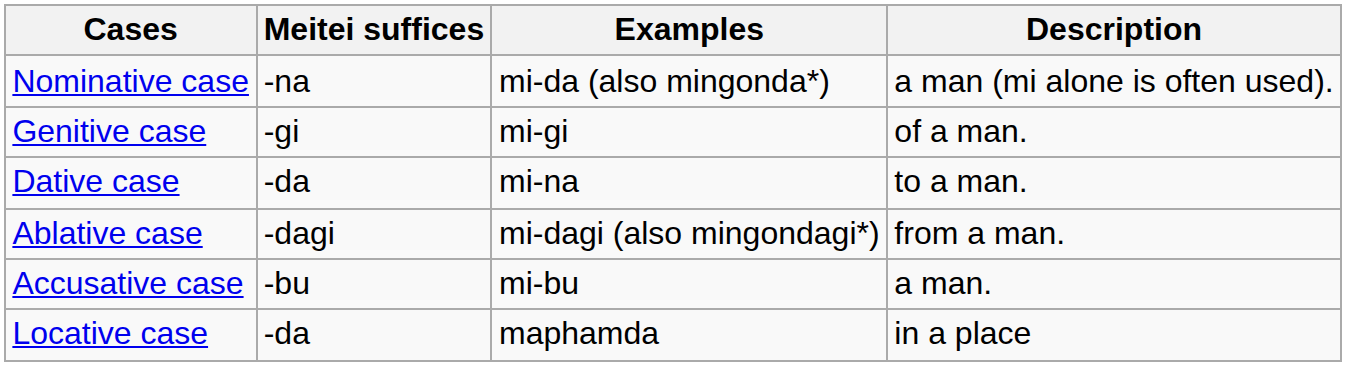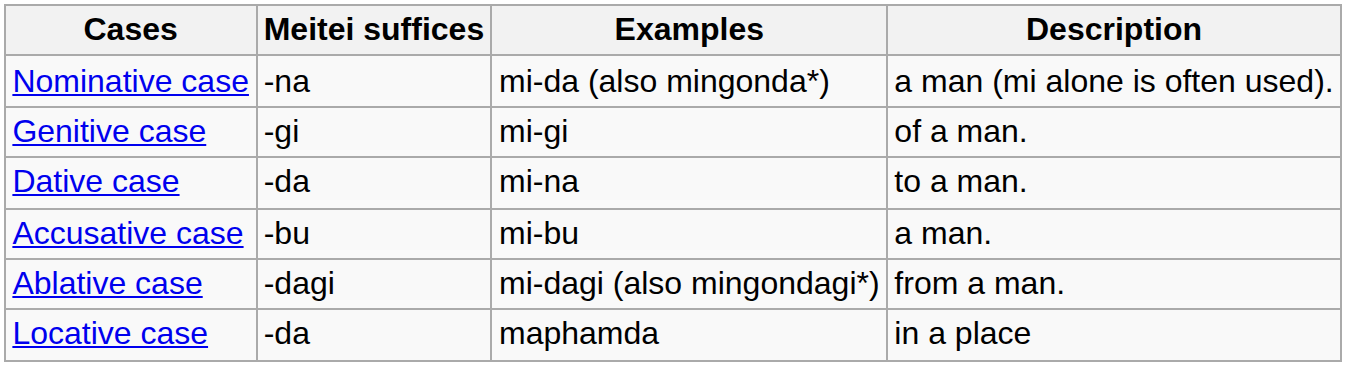rows swapped: Accusative case <-> Ablative case
